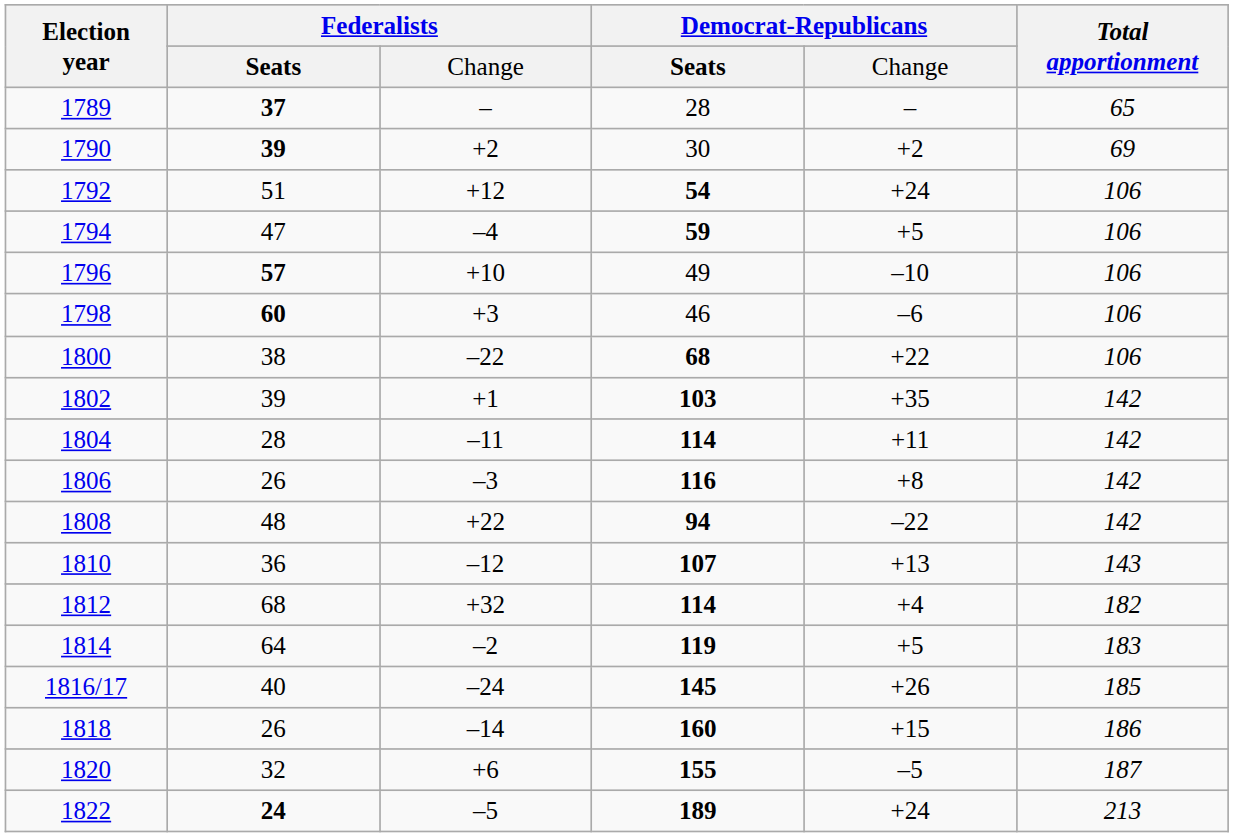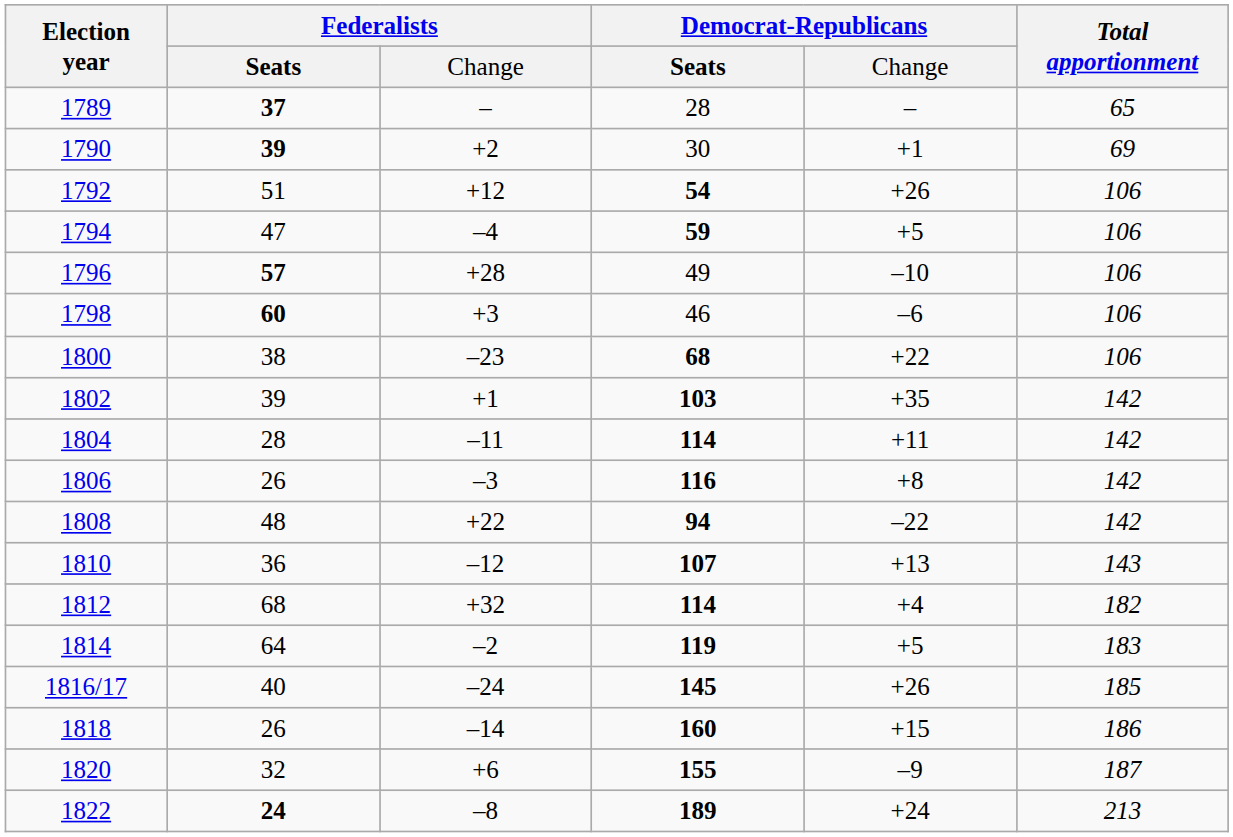1790 | column 5: +2 -> +1
1792 | column 5: +24 -> +26
1796 | column 3: +10 -> +28
1800 | column 3: –22 -> –23
1820 | column 5: –5 -> –9
1822 | column 3: –5 -> –8
